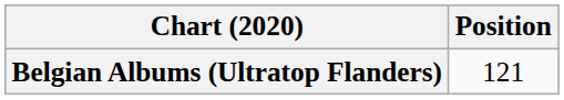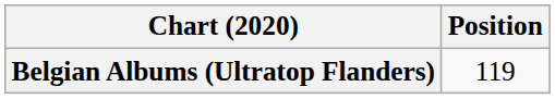Belgian Albums (Ultratop Flanders) | Position: 121 -> 119
